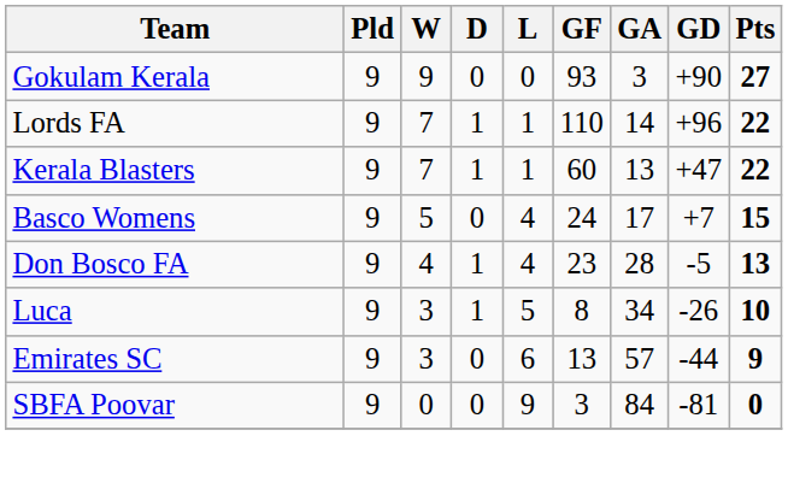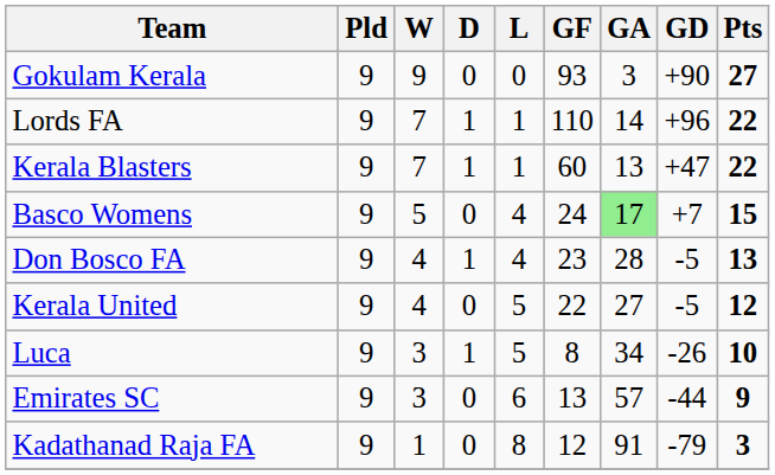Basco Womens | GA: no background -> lightgreen background
+ row: Kerala United | 9 | 4 | 0 | 5 | 22 | 27 | -5 | 12
+ row: Kadathanad Raja FA | 9 | 1 | 0 | 8 | 12 | 91 | -79 | 3
- row: SBFA Poovar | 9 | 0 | 0 | 9 | 3 | 84 | -81 | 0
